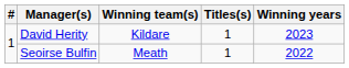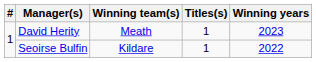David Herity | Winning team(s): Kildare -> Meath
Seoirse Bulfin | Winning team(s): Meath -> Kildare
